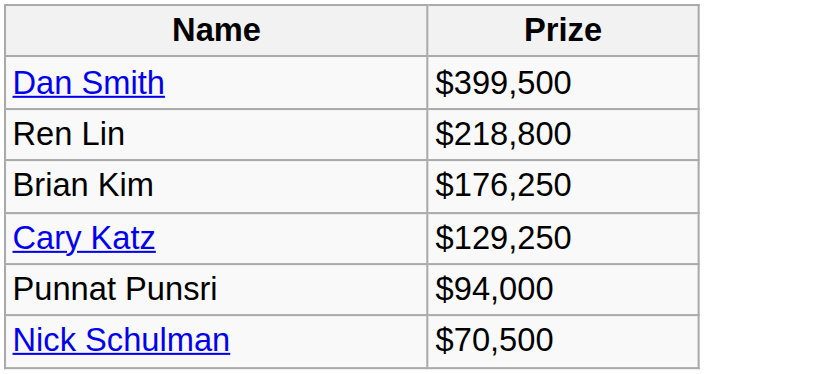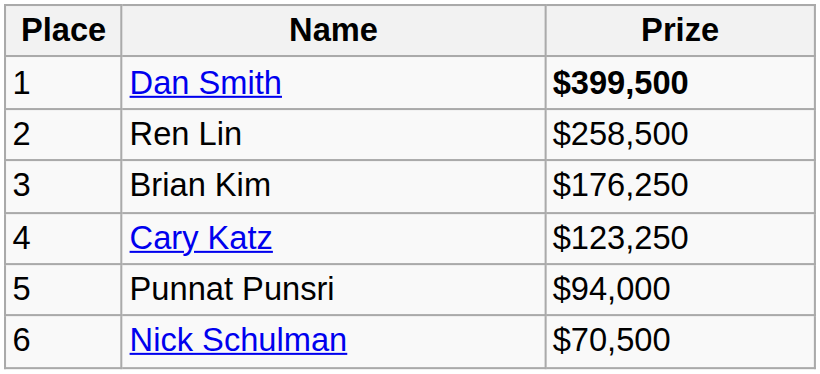+ column: Place | 1 | 2 | 3 | 4 | 5 | 6
Dan Smith | Prize: normal -> bold
Ren Lin | Prize: $218,800 -> $258,500
Cary Katz | Prize: $129,250 -> $123,250
